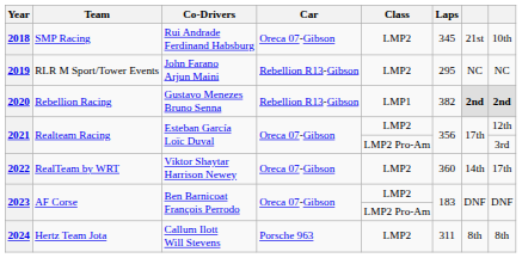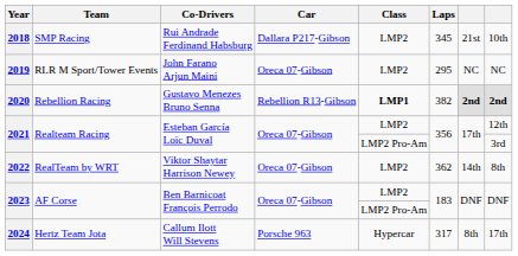2018 | Car: Oreca 07-Gibson -> Dallara P217-Gibson
2019 | Car: Rebellion R13-Gibson -> Oreca 07-Gibson
2020 | Class: normal -> bold
2022 | Laps: 360 -> 362
2022 | column 8: 17th -> 8th
2024 | Class: LMP2 -> Hypercar
2024 | Laps: 311 -> 317
2024 | column 8: 8th -> 17th
